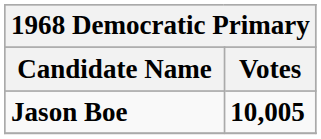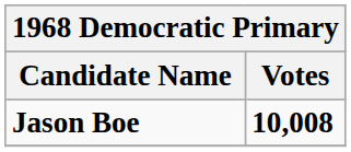Jason Boe | column 2: 10,005 -> 10,008
